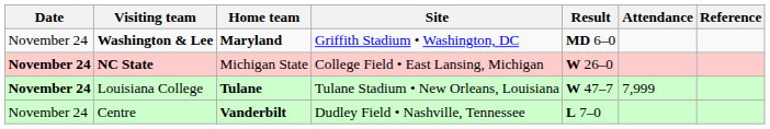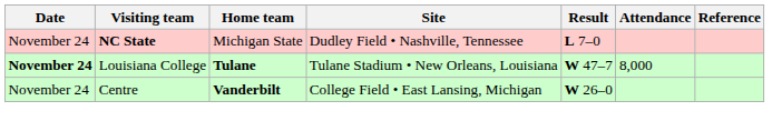- row: November 24 | Washington & Lee | Maryland | Griffith Stadium • Washington, DC | MD 6–0
NC State | Date: bold -> normal
NC State | Site: College Field • East Lansing, Michigan -> Dudley Field • Nashville, Tennessee
NC State | Result: W 26–0 -> L 7–0
Louisiana College | Attendance: 7,999 -> 8,000
Centre | Site: Dudley Field • Nashville, Tennessee -> College Field • East Lansing, Michigan
Centre | Result: L 7–0 -> W 26–0
